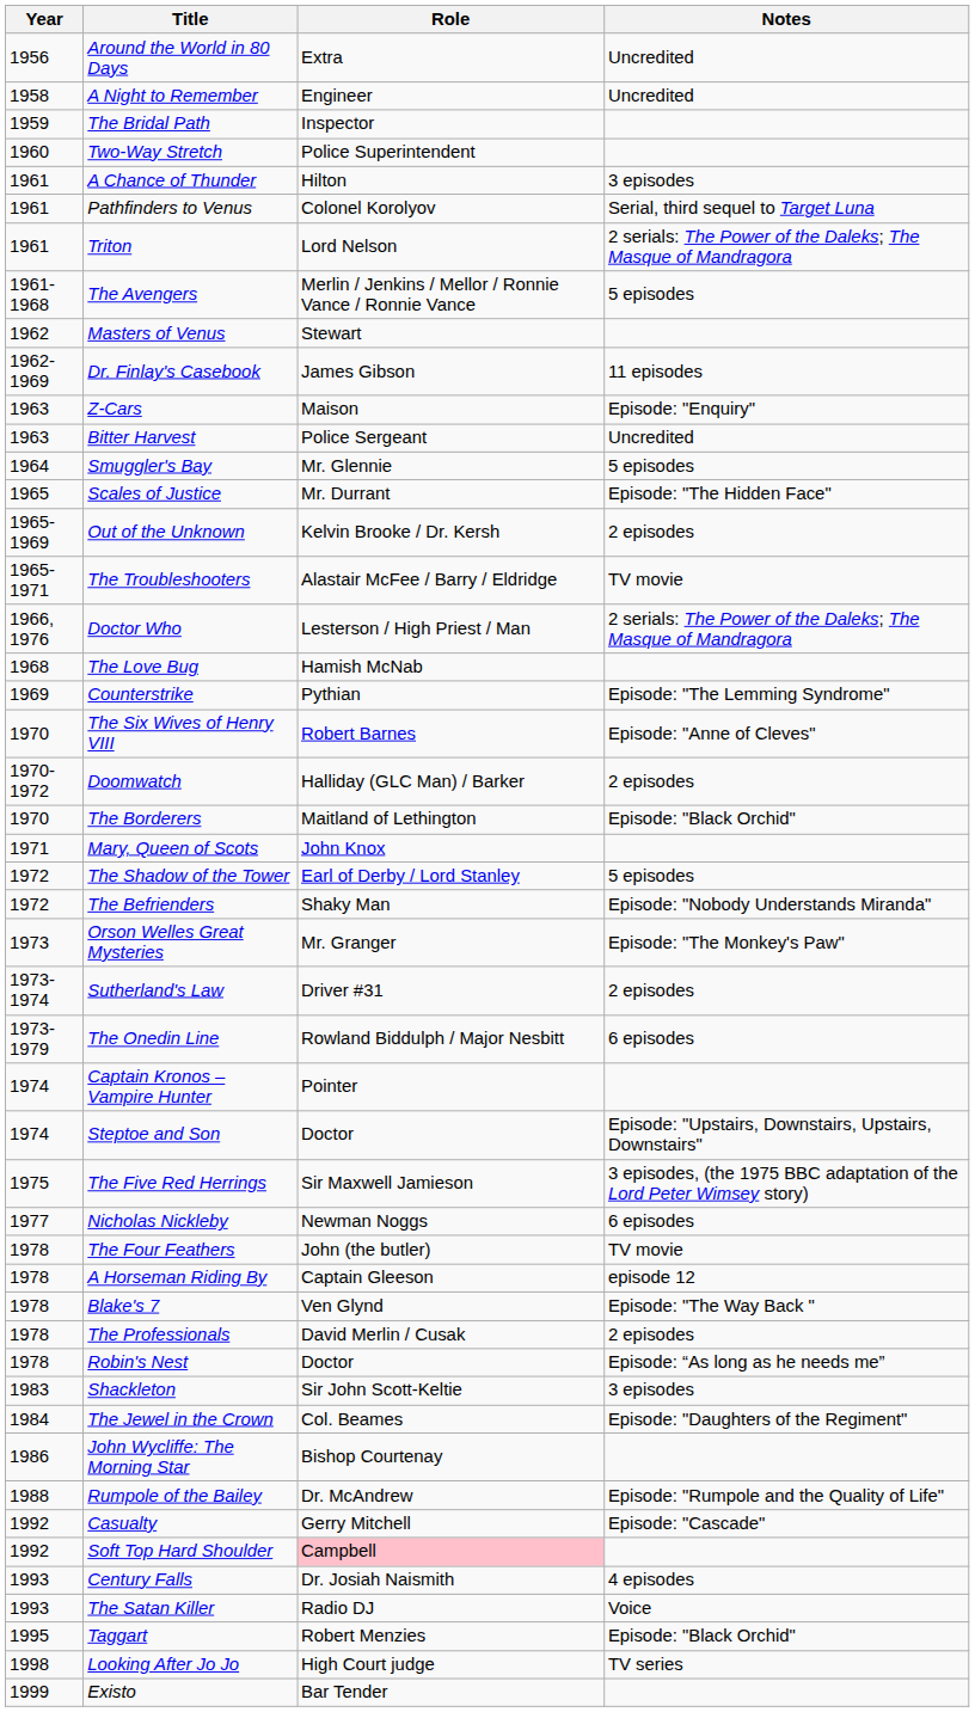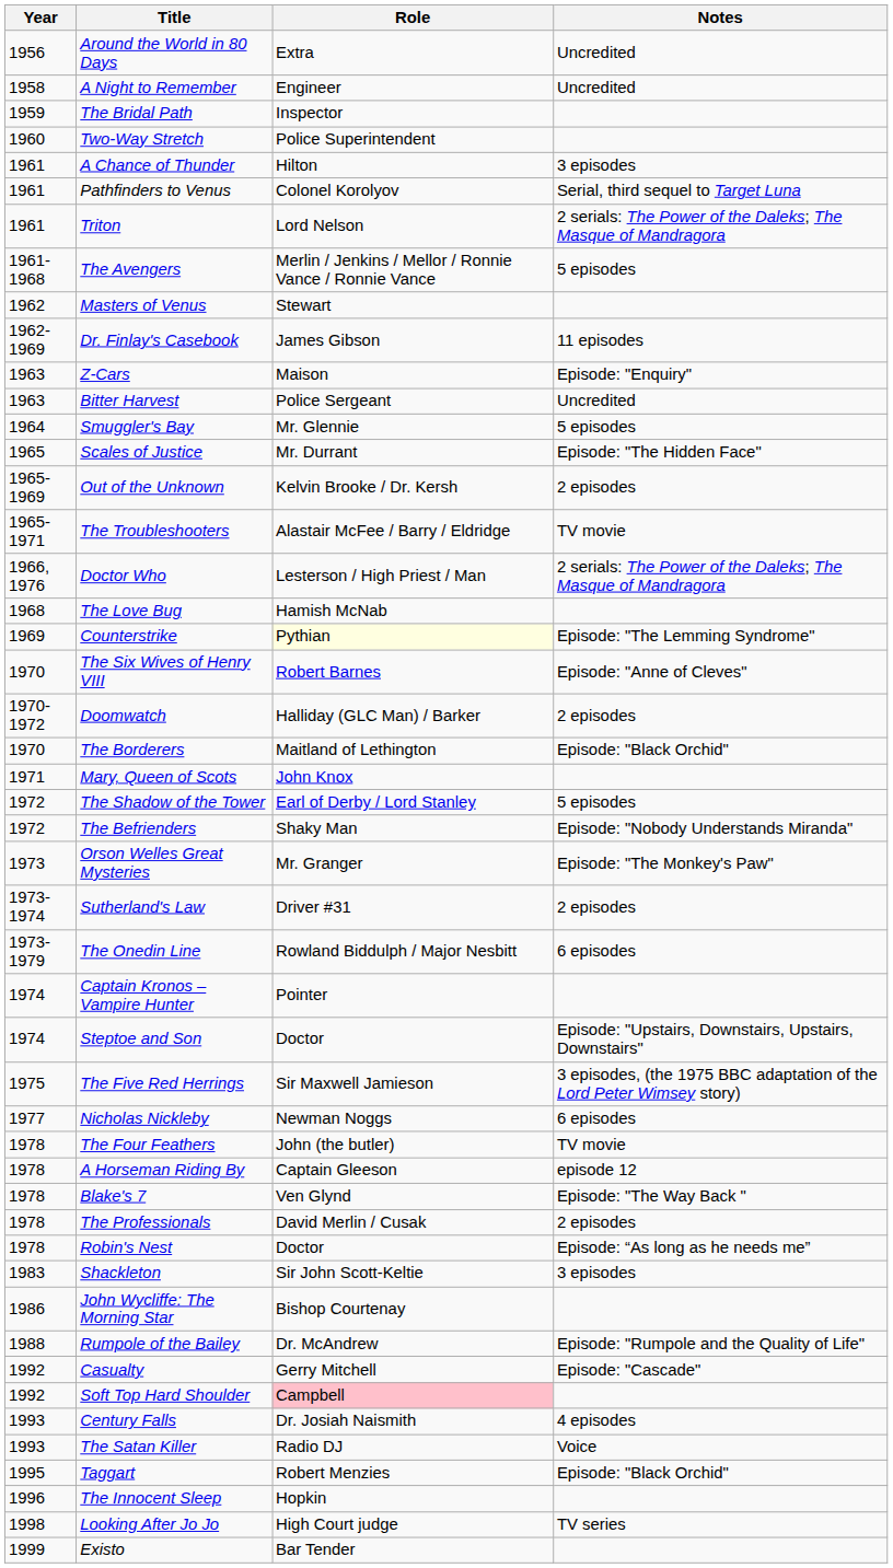Counterstrike | Role: no background -> lightyellow background
- row: 1984 | The Jewel in the Crown | Col. Beames | Episode: "Daughters of the Regiment"
+ row: 1996 | The Innocent Sleep | Hopkin
